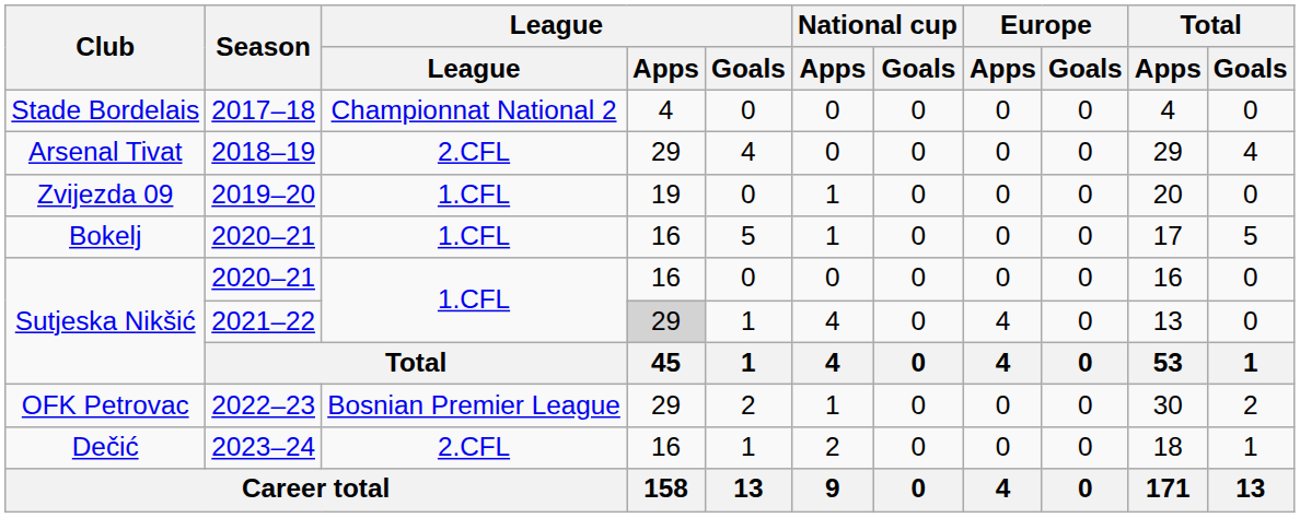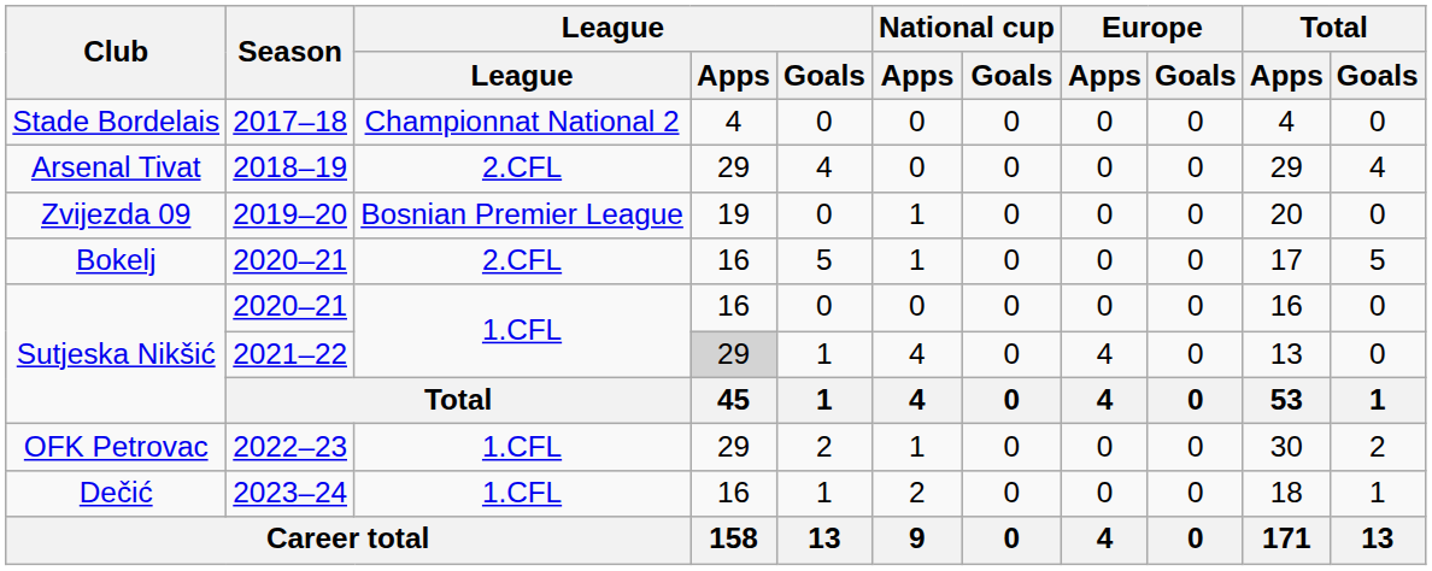Zvijezda 09 | League: 1.CFL -> Bosnian Premier League
Bokelj | League: 1.CFL -> 2.CFL
OFK Petrovac | League: Bosnian Premier League -> 1.CFL
Dečić | League: 2.CFL -> 1.CFL
